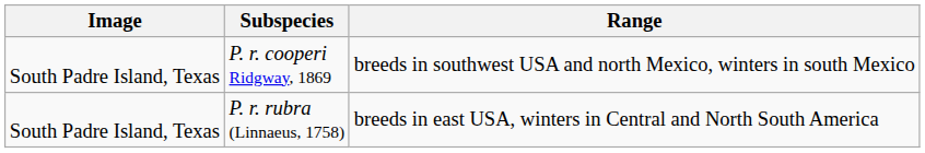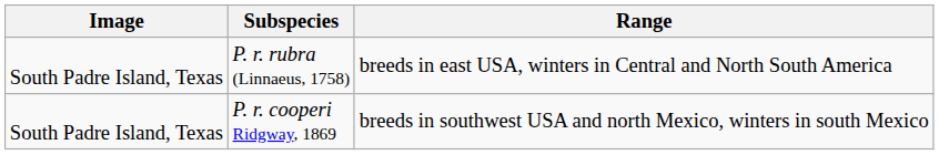rows swapped: P. r. cooperi Ridgway, 1869 <-> P. r. rubra (Linnaeus, 1758)
